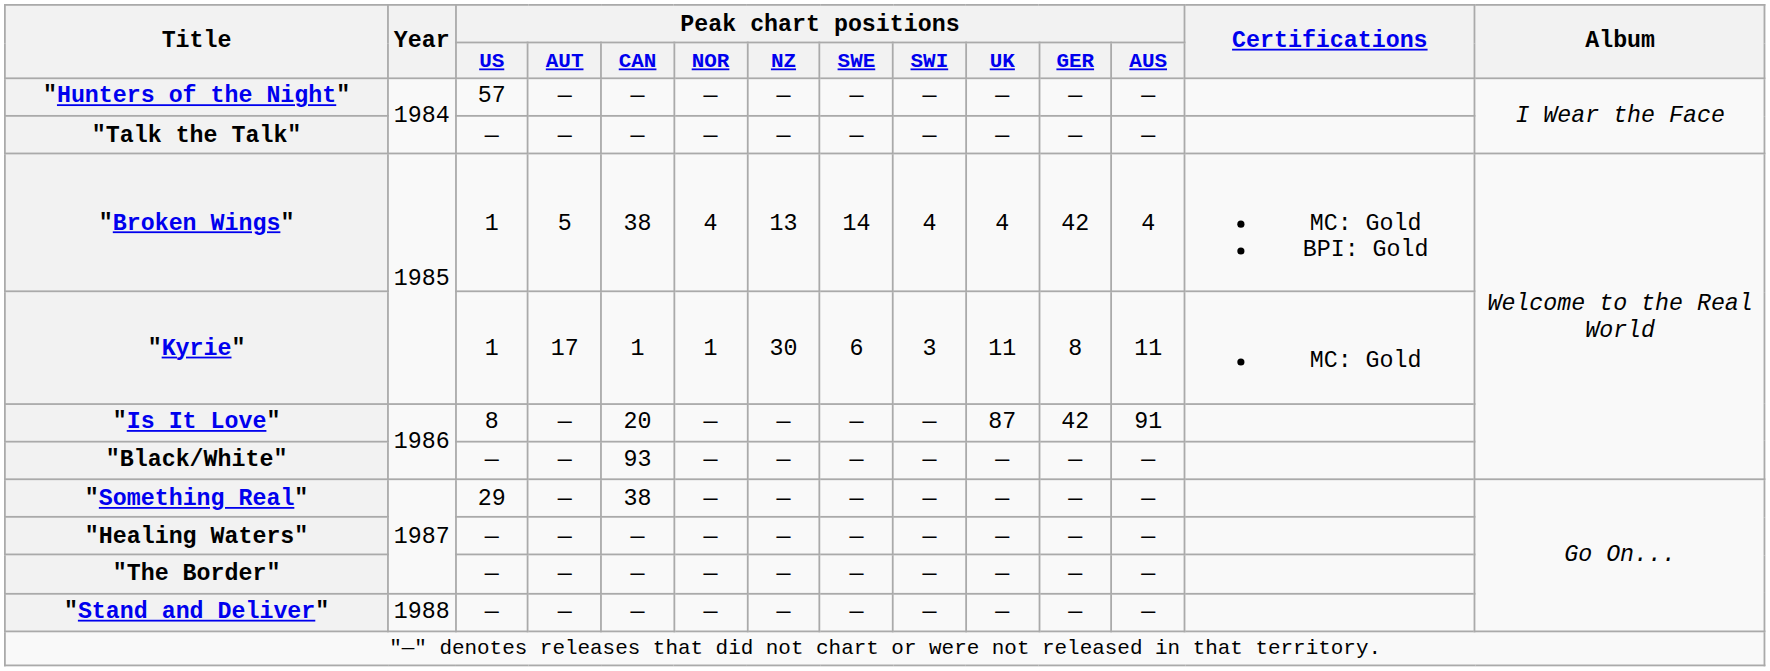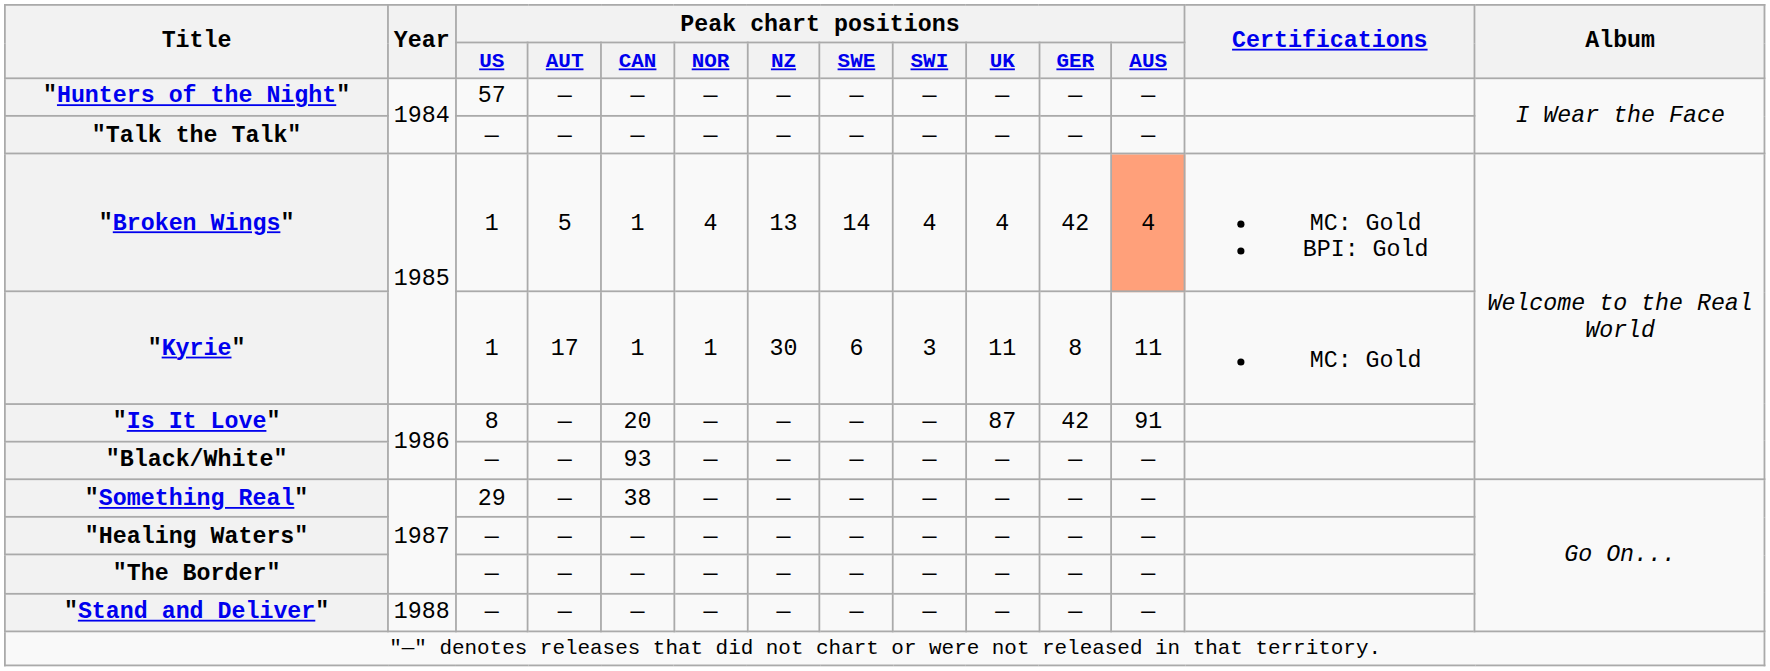"Broken Wings" | Peak chart positions / CAN: 38 -> 1
"Broken Wings" | Peak chart positions / AUS: no background -> lightsalmon background
